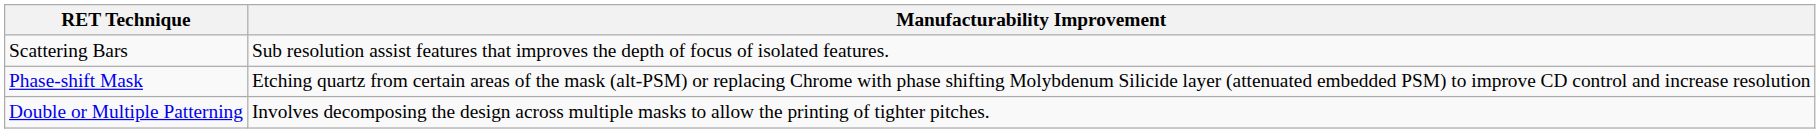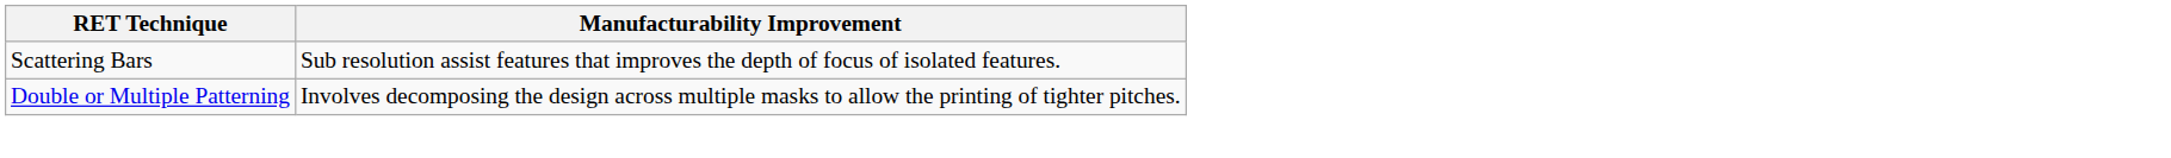- row: Phase-shift Mask | Etching quartz from certain areas of the mask (alt-PSM) or replacing Chrome with phase shifting Molybdenum Silicide layer (attenuated embedded PSM) to improve CD control and increase resolution
